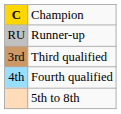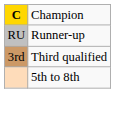- row: 4th | Fourth qualified
